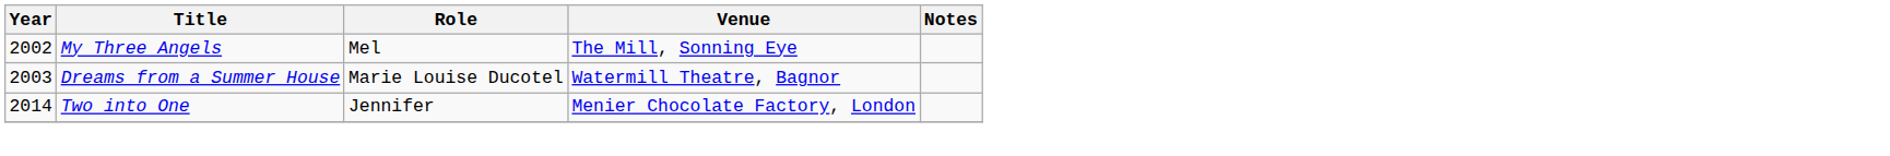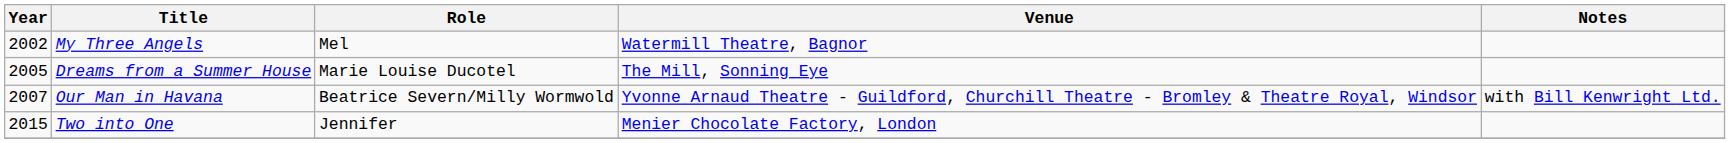My Three Angels | Venue: The Mill, Sonning Eye -> Watermill Theatre, Bagnor
Dreams from a Summer House | Year: 2003 -> 2005
Dreams from a Summer House | Venue: Watermill Theatre, Bagnor -> The Mill, Sonning Eye
+ row: 2007 | Our Man in Havana | Beatrice Severn/Milly Wormwold | Yvonne Arnaud Theatre - Guildford, Churchill Theatre - Bromley & Theatre Royal, Windsor | with Bill Kenwright Ltd.
Two into One | Year: 2014 -> 2015
